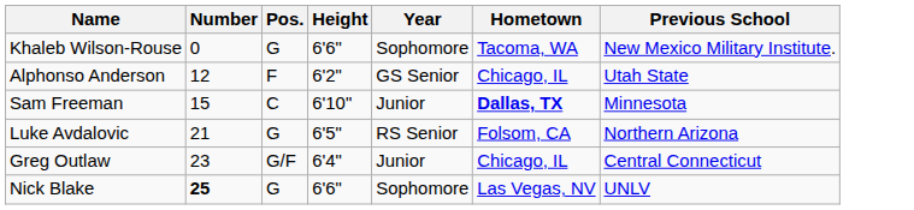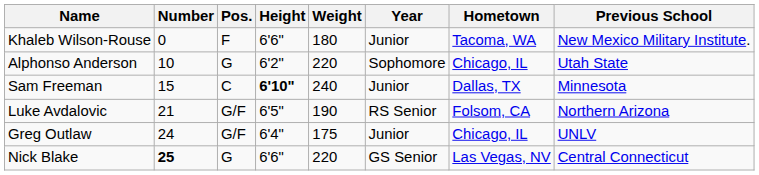+ column: Weight | 180 | 220 | 240 | 190 | 175 | 220
Khaleb Wilson-Rouse | Pos.: G -> F
Khaleb Wilson-Rouse | Year: Sophomore -> Junior
Alphonso Anderson | Number: 12 -> 10
Alphonso Anderson | Pos.: F -> G
Alphonso Anderson | Year: GS Senior -> Sophomore
Sam Freeman | Height: normal -> bold
Sam Freeman | Hometown: bold -> normal
Luke Avdalovic | Pos.: G -> G/F
Greg Outlaw | Number: 23 -> 24
Greg Outlaw | Previous School: Central Connecticut -> UNLV
Nick Blake | Year: Sophomore -> GS Senior
Nick Blake | Previous School: UNLV -> Central Connecticut
